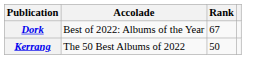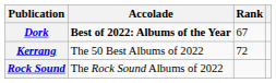Dork | Accolade: normal -> bold
Kerrang | Rank: 50 -> 72
+ row: Rock Sound | The Rock Sound Albums of 2022
